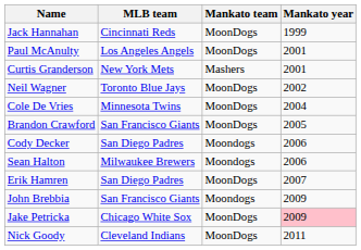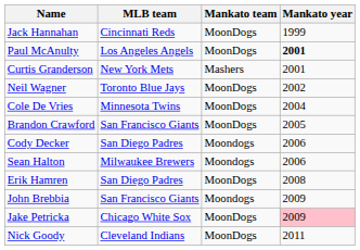Paul McAnulty | Mankato year: normal -> bold
Erik Hamren | Mankato year: 2007 -> 2008
